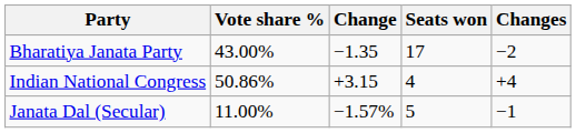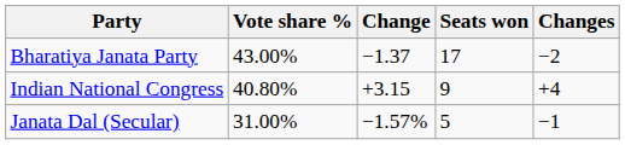Bharatiya Janata Party | Change: −1.35 -> −1.37
Indian National Congress | Vote share %: 50.86% -> 40.80%
Indian National Congress | Seats won: 4 -> 9
Janata Dal (Secular) | Vote share %: 11.00% -> 31.00%
